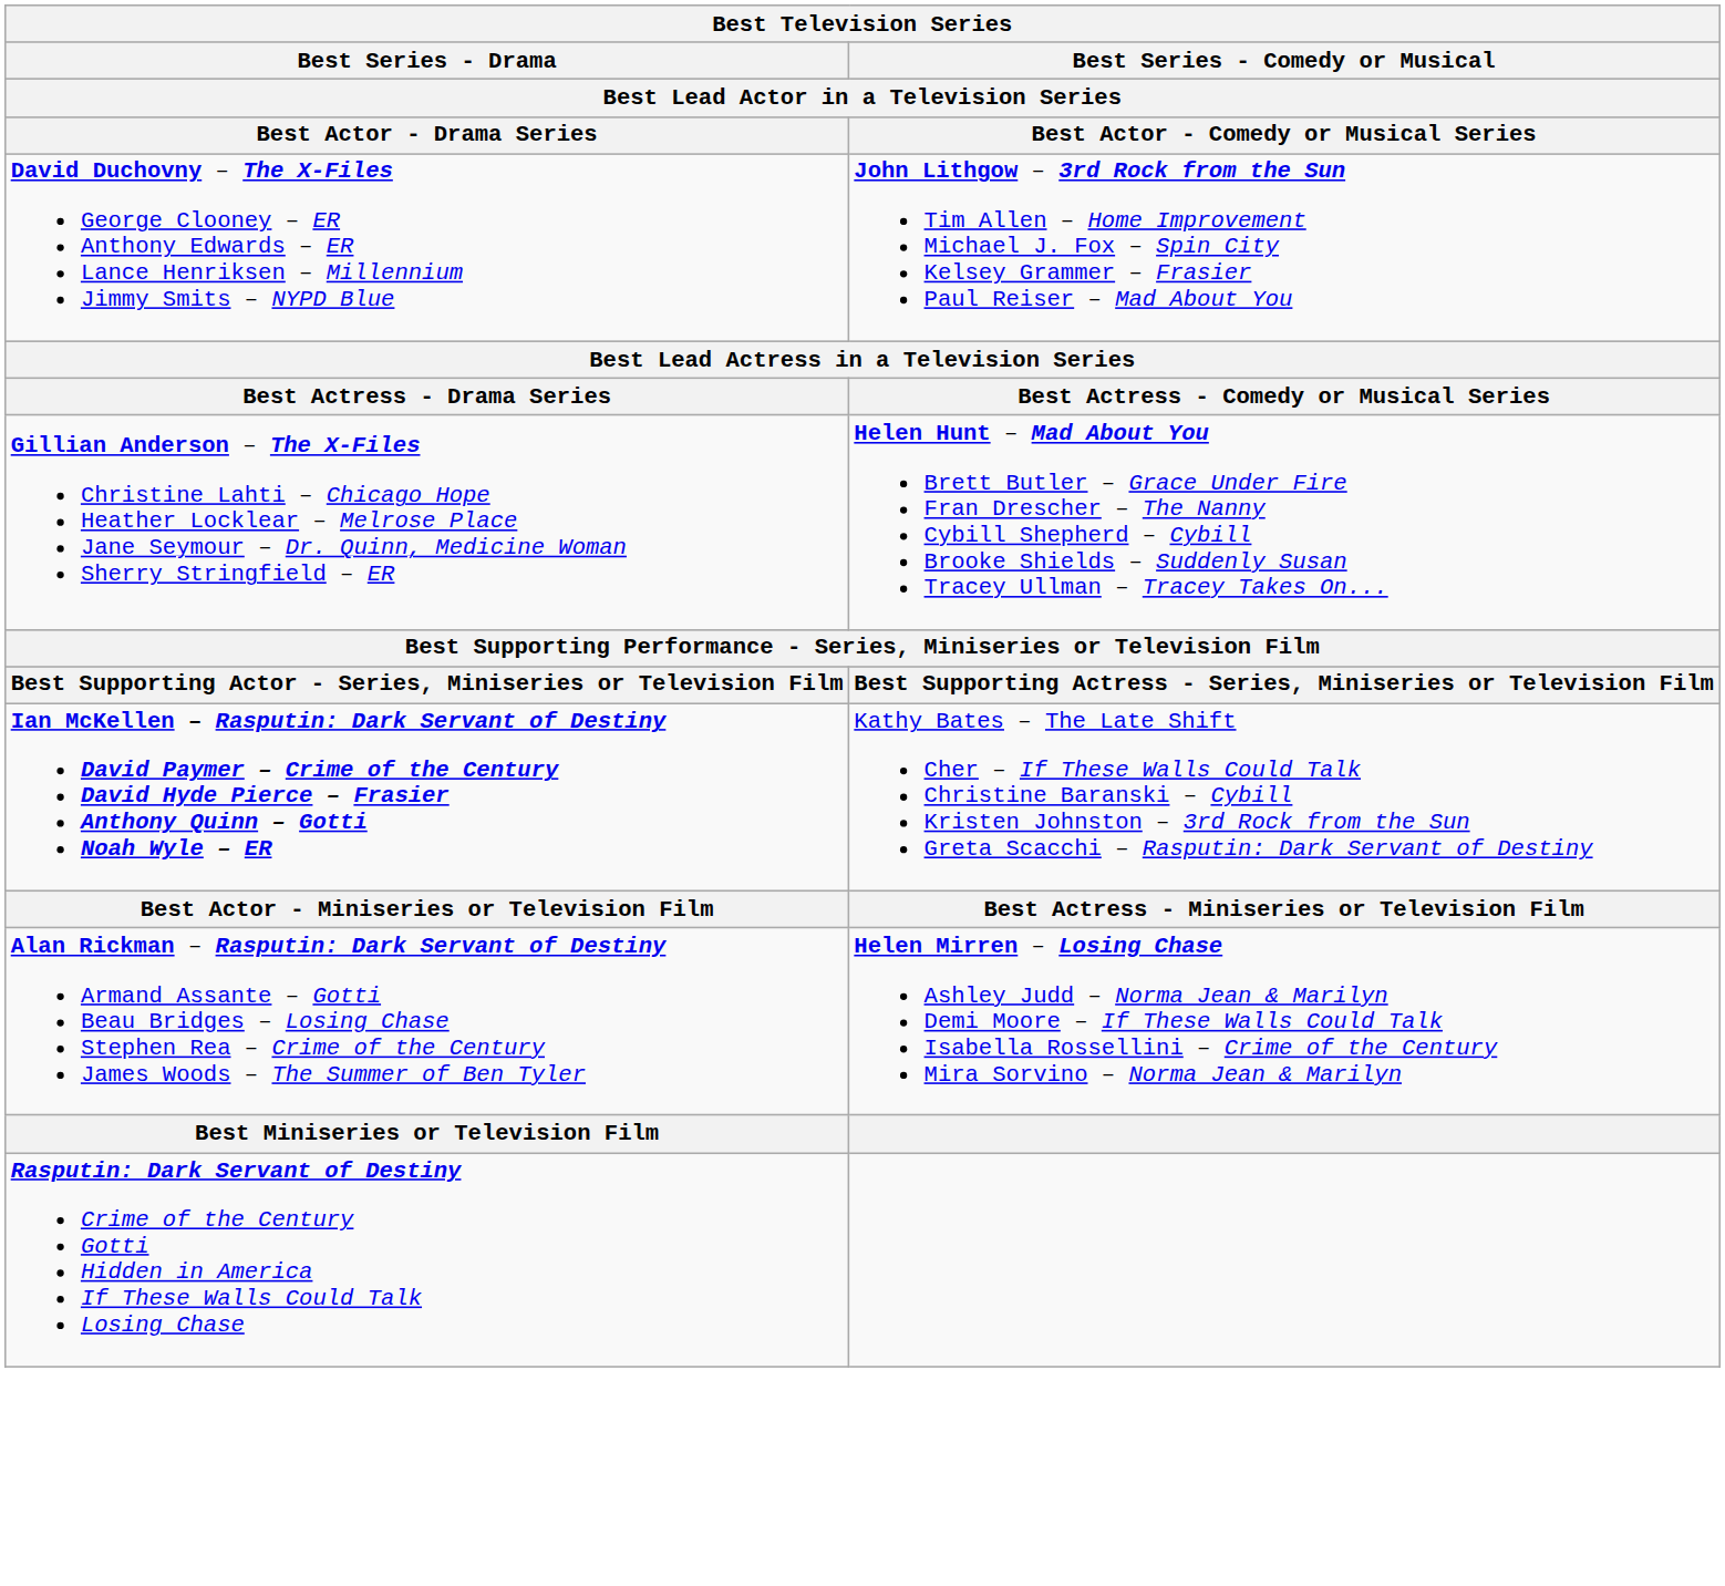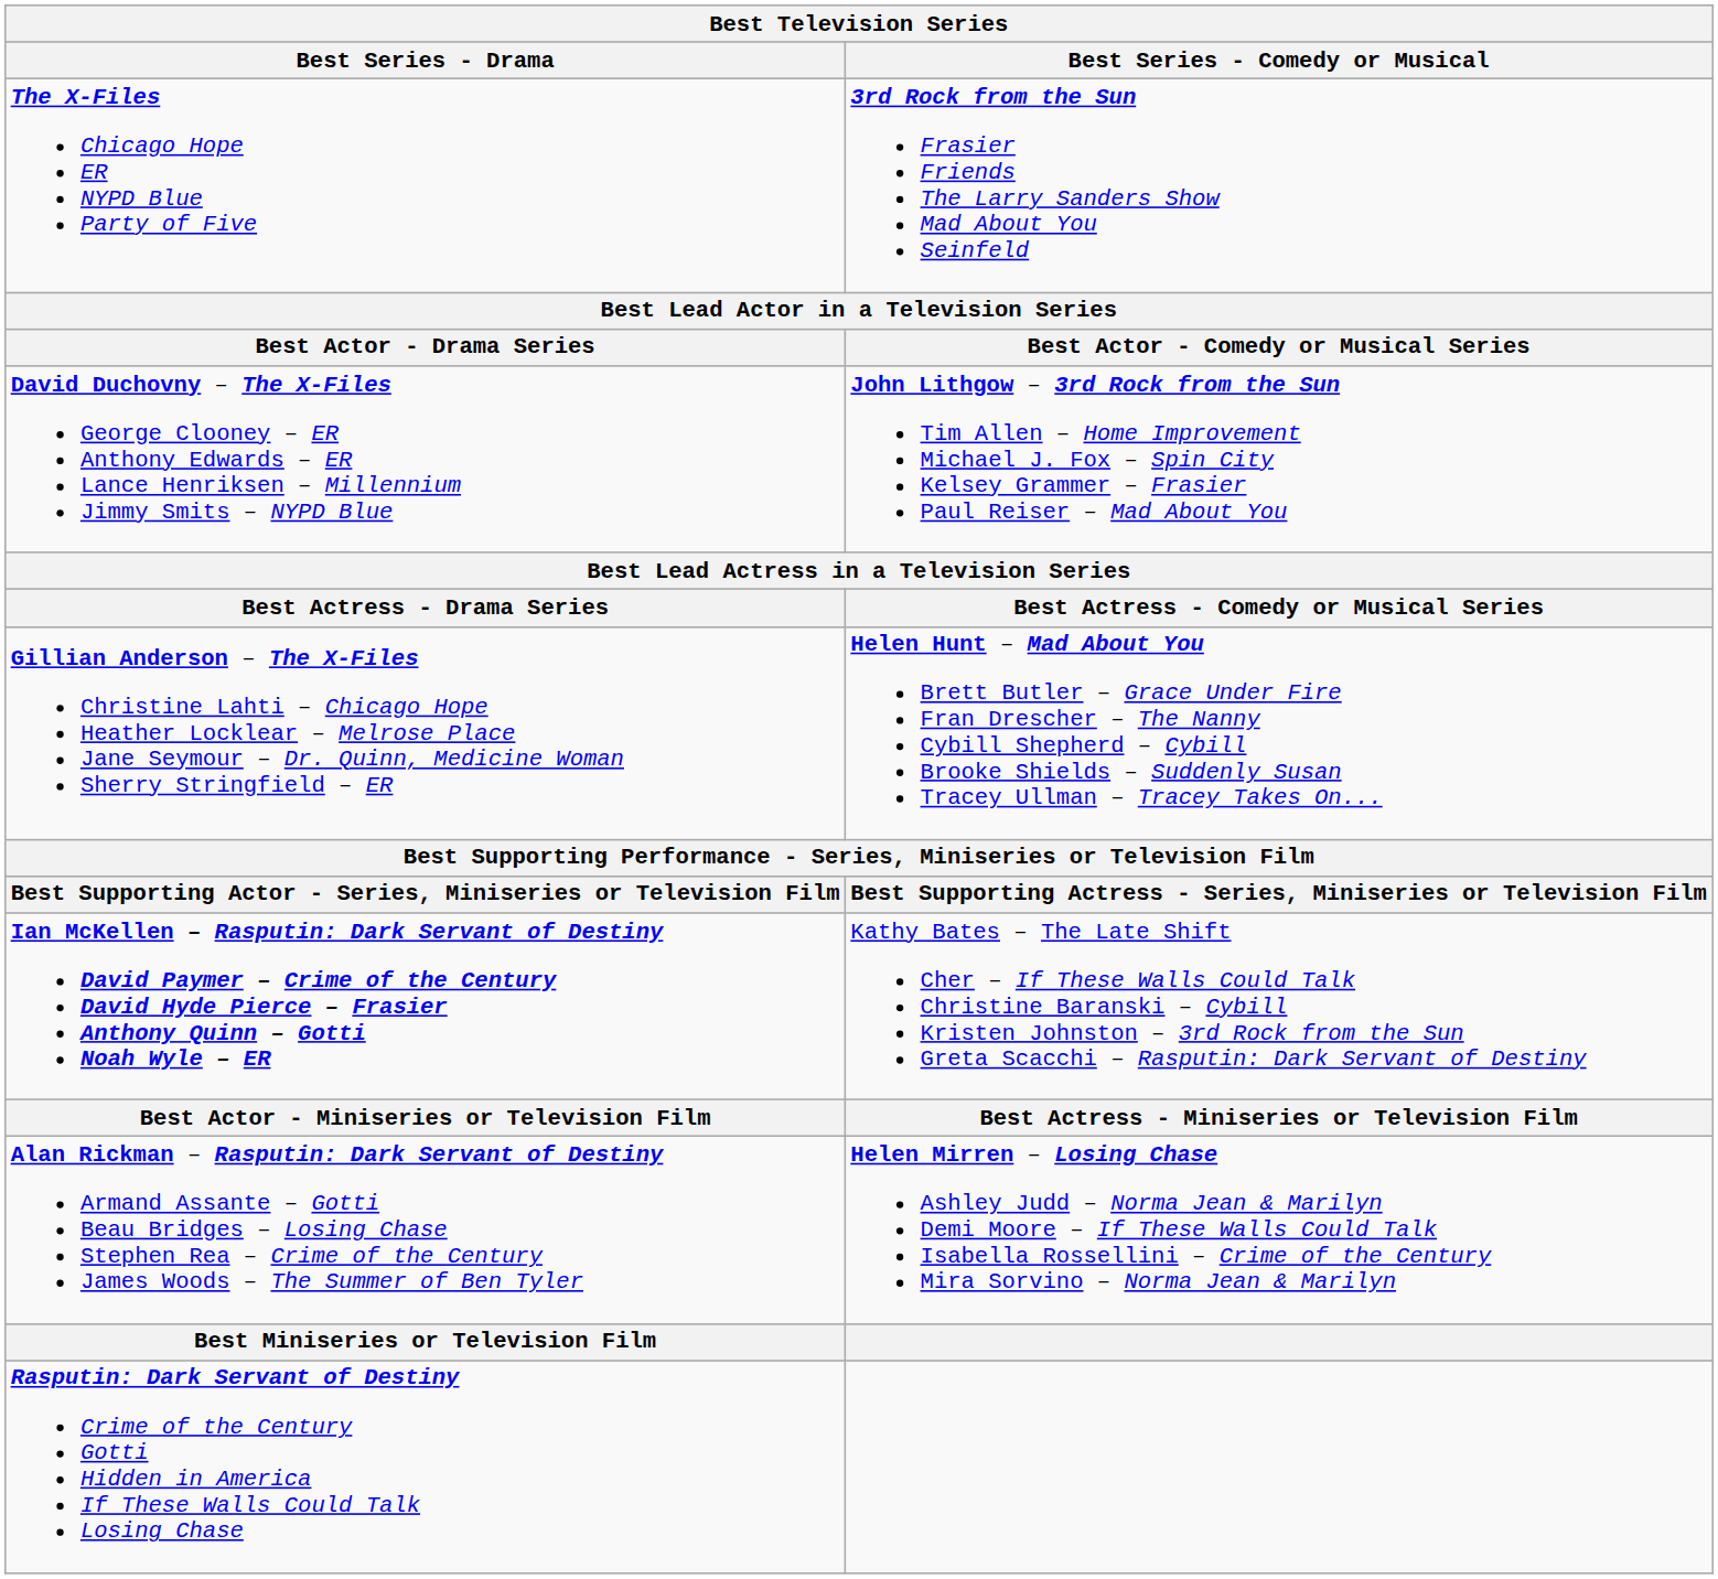+ row: The X-Files Chicago Hope ER NYPD Blue Party of Five | 3rd Rock from the Sun Frasier Friends The Larry Sanders Show Mad About You Seinfeld
